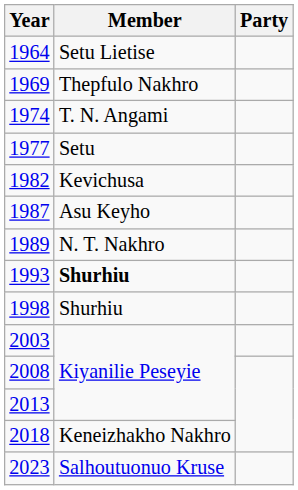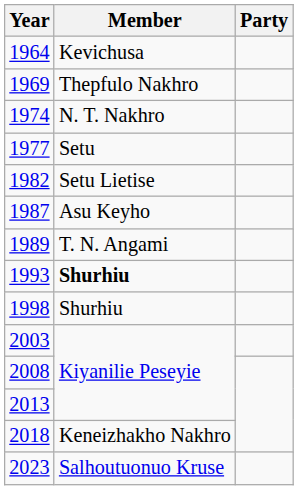1964 | Member: Setu Lietise -> Kevichusa
1974 | Member: T. N. Angami -> N. T. Nakhro
1982 | Member: Kevichusa -> Setu Lietise
1989 | Member: N. T. Nakhro -> T. N. Angami
